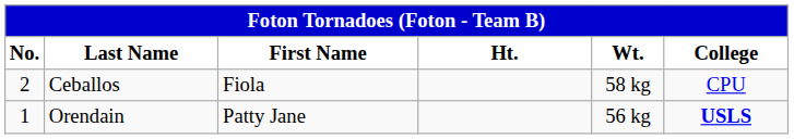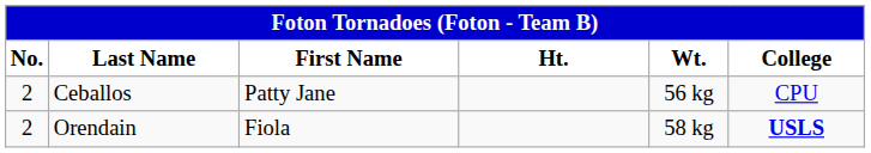Ceballos | First Name: Fiola -> Patty Jane
Ceballos | Wt.: 58 kg -> 56 kg
Orendain | No.: 1 -> 2
Orendain | First Name: Patty Jane -> Fiola
Orendain | Wt.: 56 kg -> 58 kg
